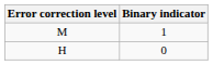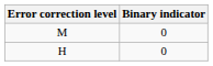M | Binary indicator: 1 -> 0
